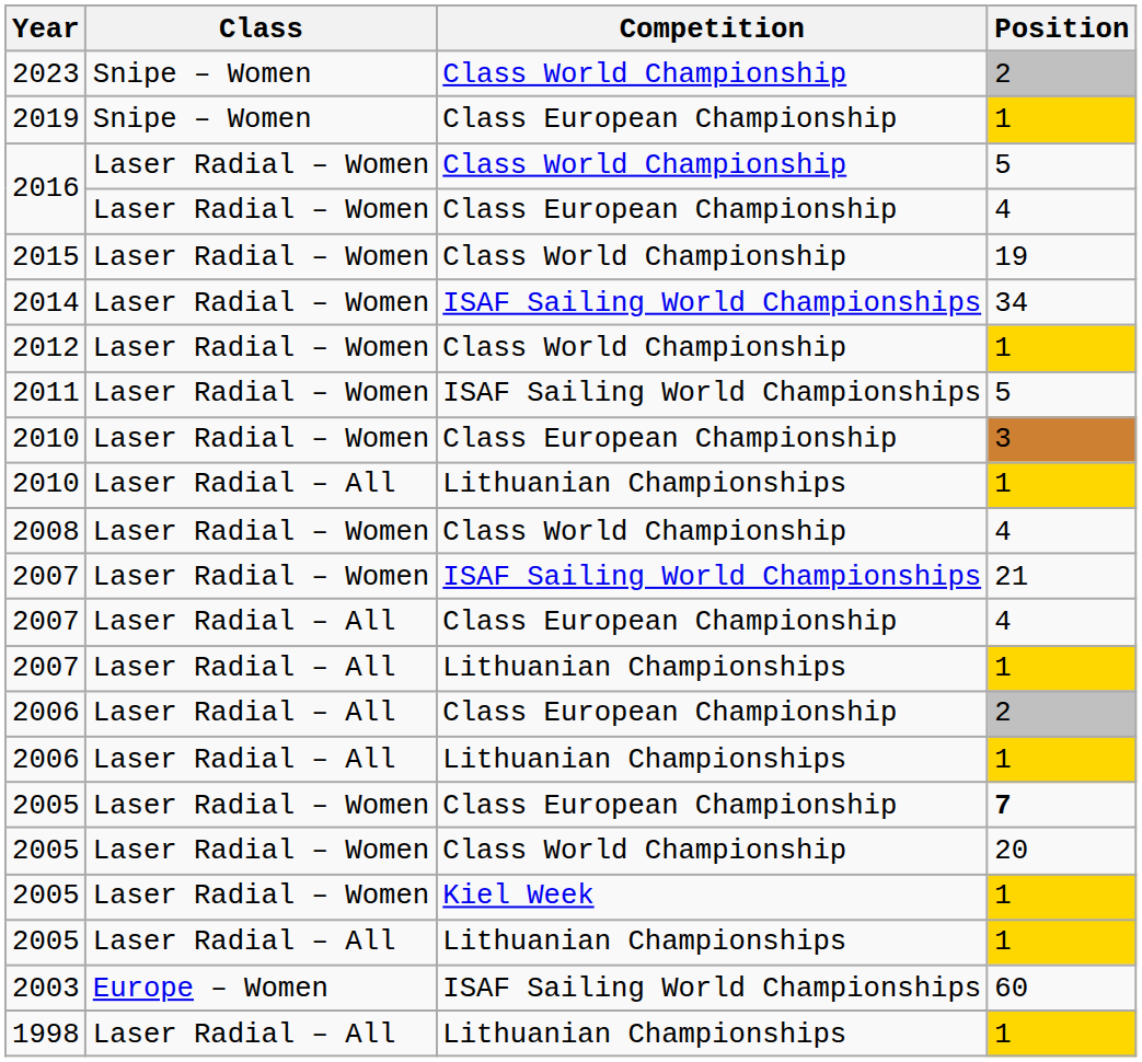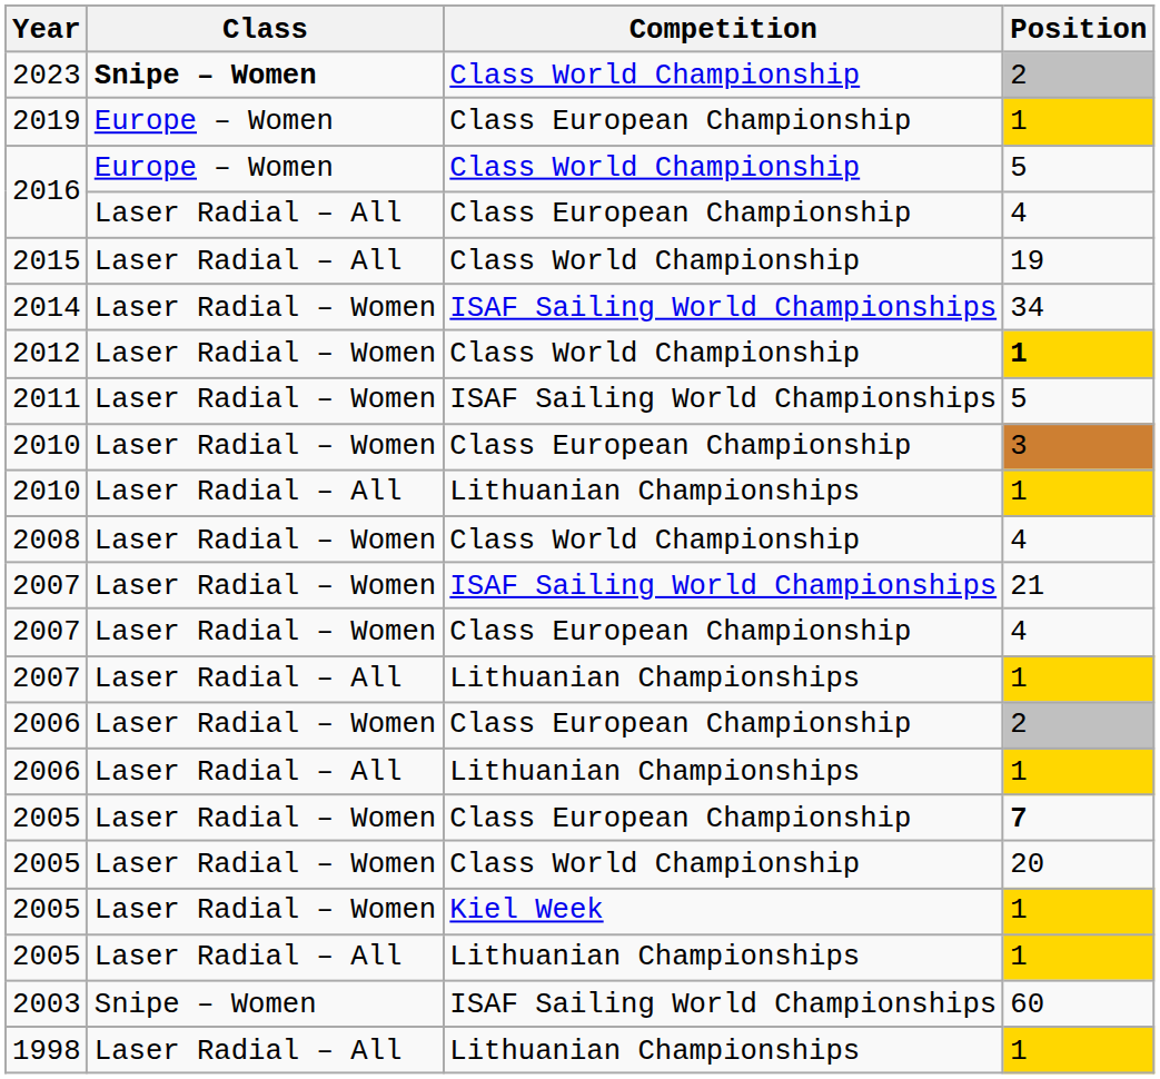2023 | Class: normal -> bold
2019 | Class: Snipe – Women -> Europe – Women
2016 / Class World Championship | Class: Laser Radial – Women -> Europe – Women
2016 / Class European Championship | Class: Laser Radial – Women -> Laser Radial – All
2015 | Class: Laser Radial – Women -> Laser Radial – All
2012 | Position: normal -> bold
2007 / Class European Championship | Class: Laser Radial – All -> Laser Radial – Women
2006 / Class European Championship | Class: Laser Radial – All -> Laser Radial – Women
2003 | Class: Europe – Women -> Snipe – Women
